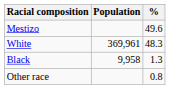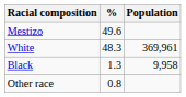columns swapped: Population <-> %
